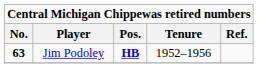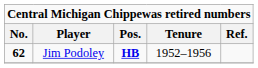Jim Podoley | No.: 63 -> 62
